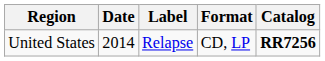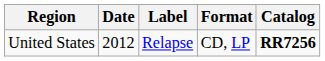United States | Date: 2014 -> 2012
